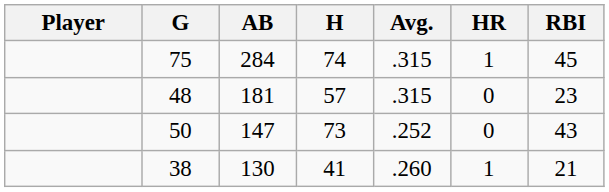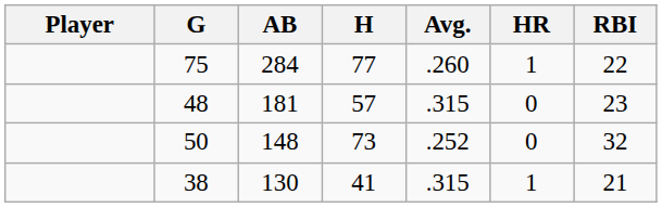75 | H: 74 -> 77
75 | Avg.: .315 -> .260
75 | RBI: 45 -> 22
50 | AB: 147 -> 148
50 | RBI: 43 -> 32
38 | Avg.: .260 -> .315
